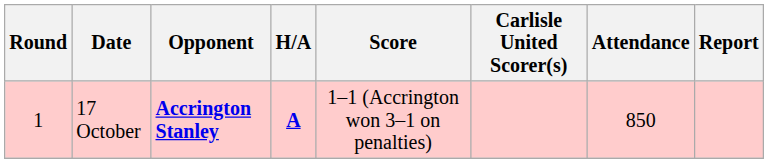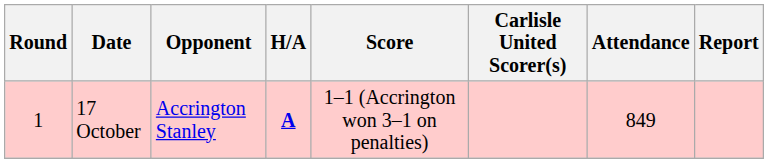17 October | Opponent: bold -> normal
17 October | Attendance: 850 -> 849
